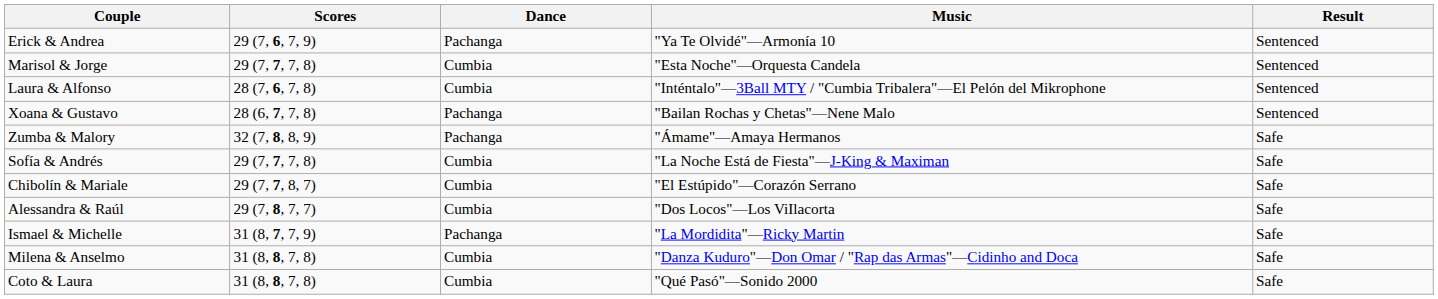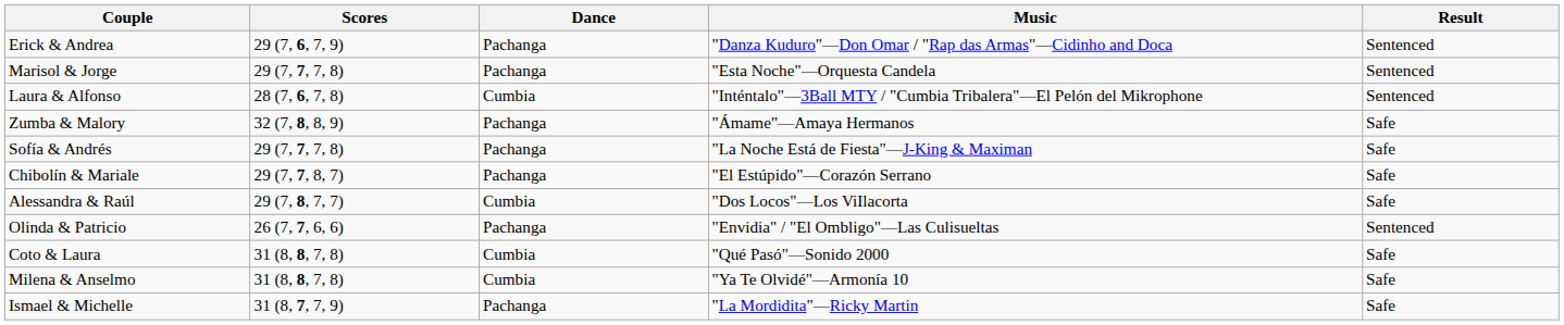Erick & Andrea | Music: "Ya Te Olvidé"—Armonía 10 -> "Danza Kuduro"—Don Omar / "Rap das Armas"—Cidinho and Doca
Marisol & Jorge | Dance: Cumbia -> Pachanga
- row: Xoana & Gustavo | 28 (6, 7, 7, 8) | Pachanga | "Bailan Rochas y Chetas"—Nene Malo | Sentenced
Sofía & Andrés | Dance: Cumbia -> Pachanga
Chibolín & Mariale | Dance: Cumbia -> Pachanga
+ row: Olinda & Patricio | 26 (7, 7, 6, 6) | Pachanga | "Envidia" / "El Ombligo"—Las Culisueltas | Sentenced
rows swapped: Ismael & Michelle <-> Coto & Laura
Milena & Anselmo | Music: "Danza Kuduro"—Don Omar / "Rap das Armas"—Cidinho and Doca -> "Ya Te Olvidé"—Armonía 10
